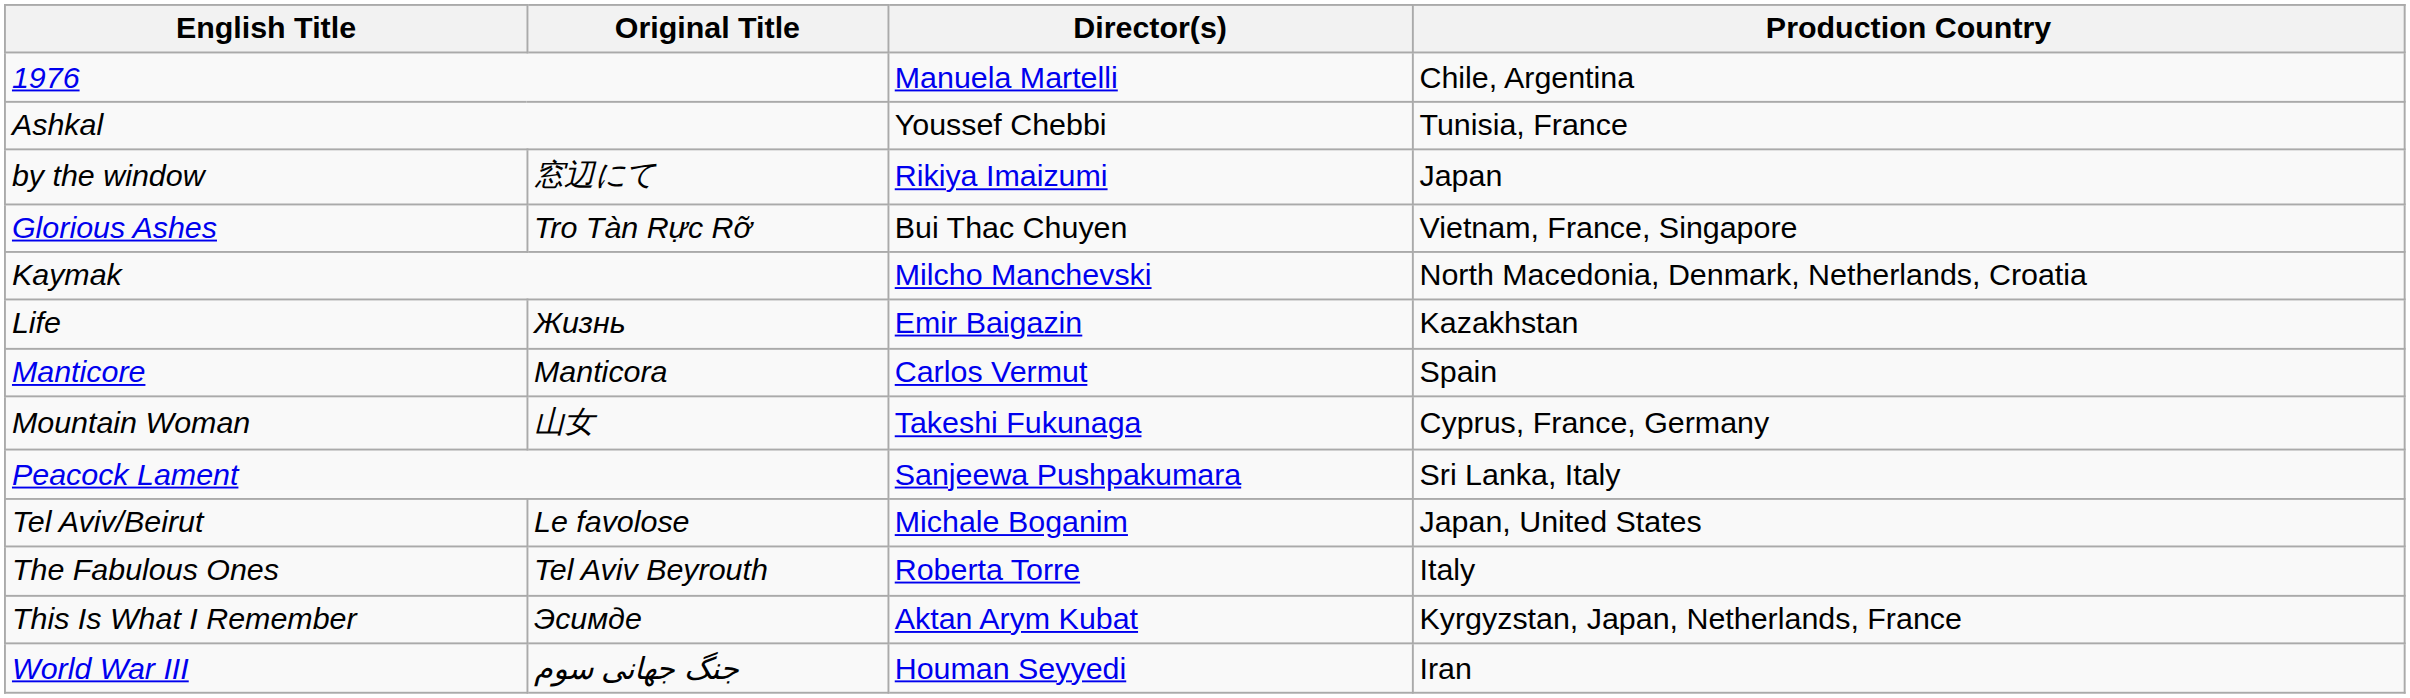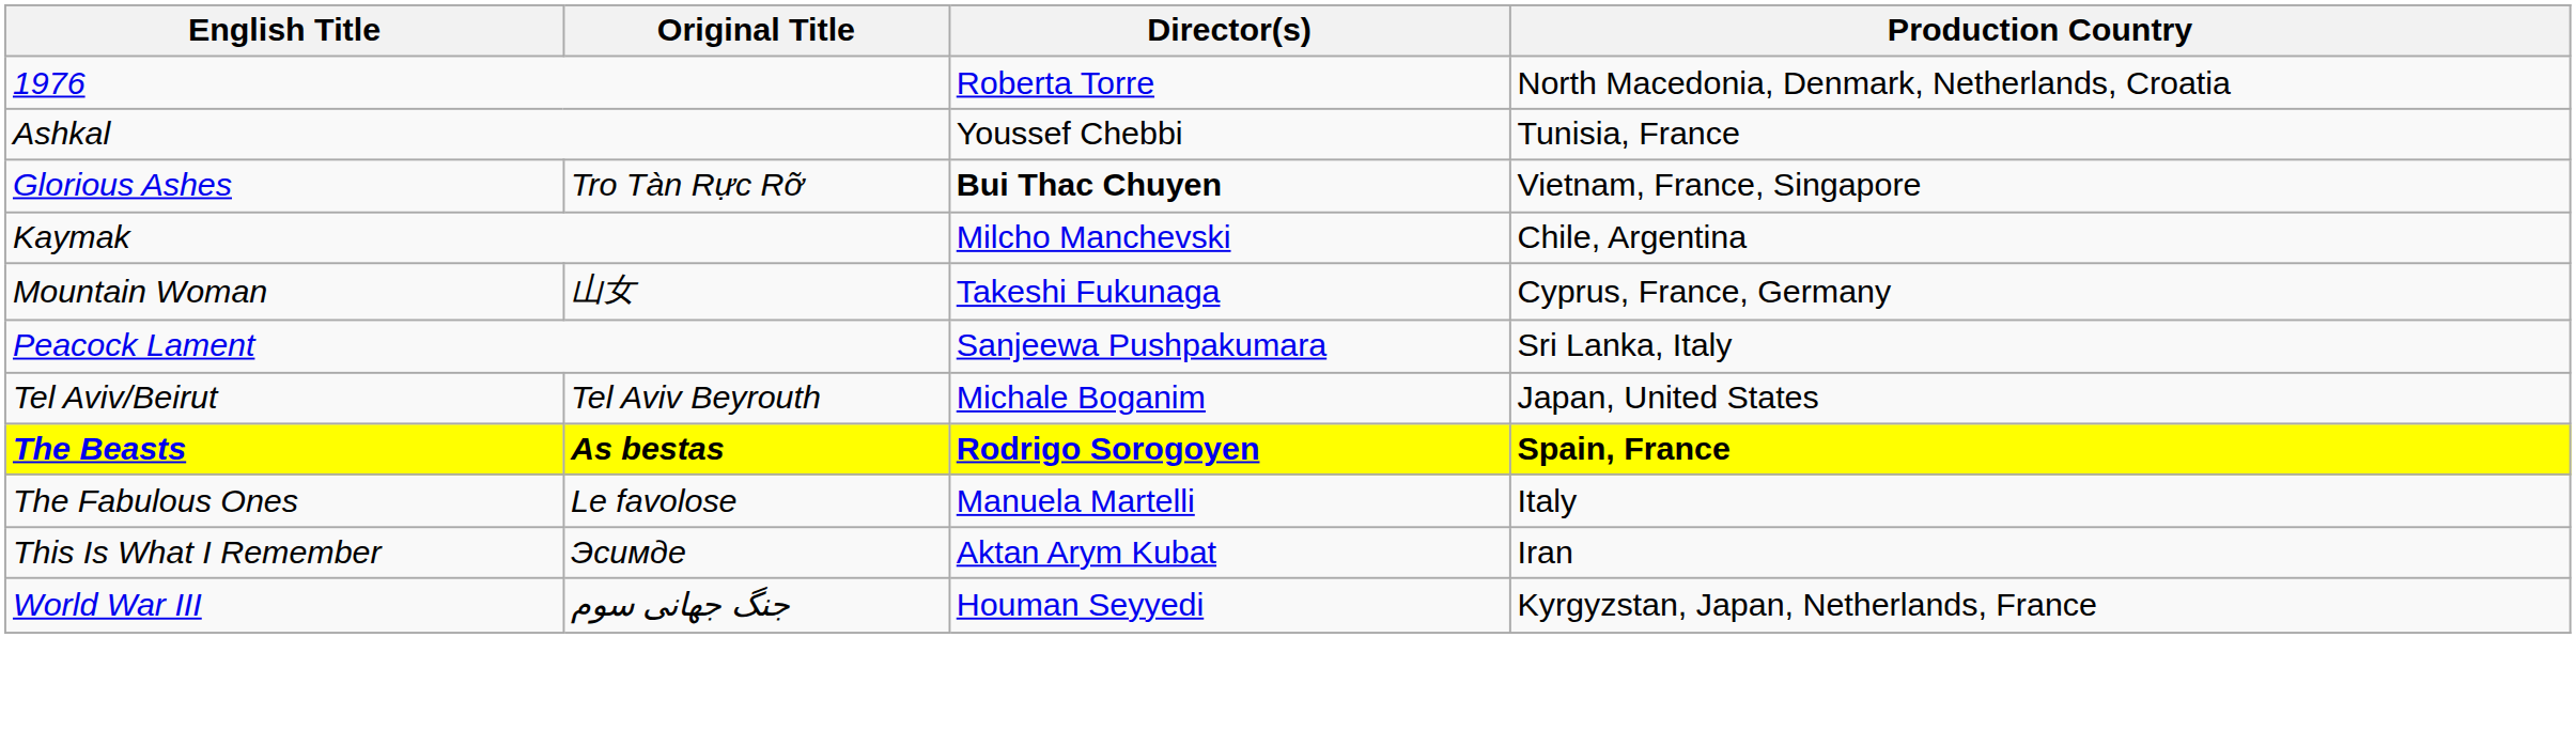1976 | Director(s): Manuela Martelli -> Roberta Torre
1976 | Production Country: Chile, Argentina -> North Macedonia, Denmark, Netherlands, Croatia
- row: by the window | 窓辺にて | Rikiya Imaizumi | Japan
Glorious Ashes | Director(s): normal -> bold
Kaymak | Production Country: North Macedonia, Denmark, Netherlands, Croatia -> Chile, Argentina
- row: Life | Жизнь | Emir Baigazin | Kazakhstan
- row: Manticore | Manticora | Carlos Vermut | Spain
Tel Aviv/Beirut | Original Title: Le favolose -> Tel Aviv Beyrouth
+ row: The Beasts | As bestas | Rodrigo Sorogoyen | Spain, France
The Fabulous Ones | Original Title: Tel Aviv Beyrouth -> Le favolose
The Fabulous Ones | Director(s): Roberta Torre -> Manuela Martelli
This Is What I Remember | Production Country: Kyrgyzstan, Japan, Netherlands, France -> Iran
World War III | Production Country: Iran -> Kyrgyzstan, Japan, Netherlands, France
